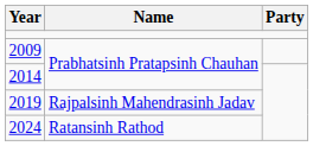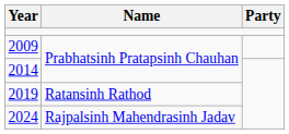2019 | Name: Rajpalsinh Mahendrasinh Jadav -> Ratansinh Rathod
2024 | Name: Ratansinh Rathod -> Rajpalsinh Mahendrasinh Jadav
